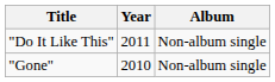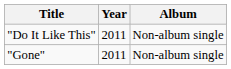"Gone" | Year: 2010 -> 2011
